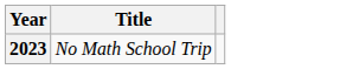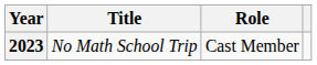+ column: Role | Cast Member
